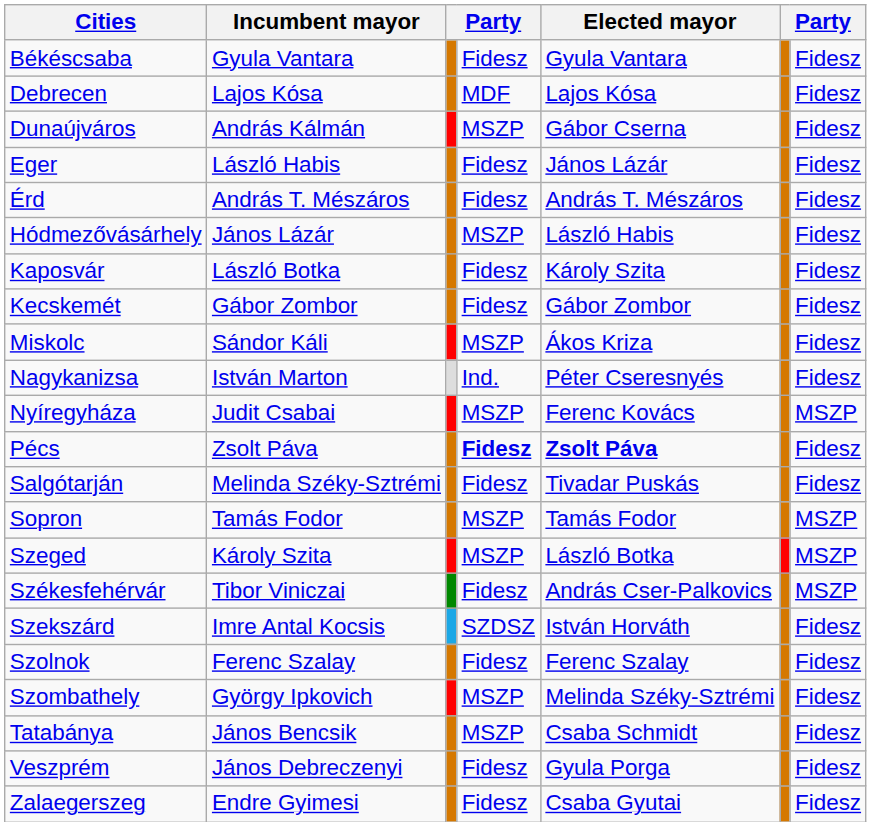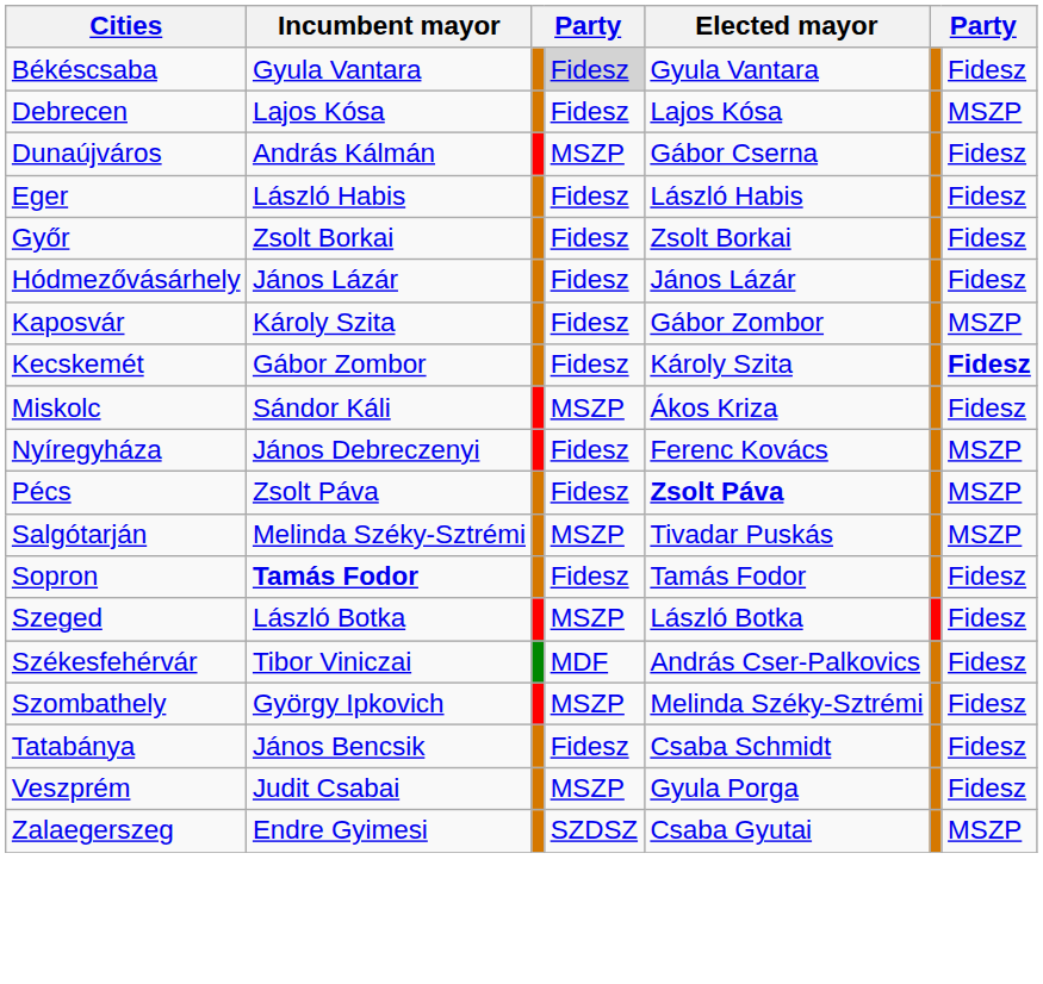Békéscsaba | column 4: no background -> lightgrey background
Debrecen | column 4: MDF -> Fidesz
Debrecen | column 7: Fidesz -> MSZP
Eger | Elected mayor: János Lázár -> László Habis
- row: Érd | András T. Mészáros | Fidesz | András T. Mészáros | Fidesz
+ row: Győr | Zsolt Borkai | Fidesz | Zsolt Borkai | Fidesz
Hódmezővásárhely | column 4: MSZP -> Fidesz
Hódmezővásárhely | Elected mayor: László Habis -> János Lázár
Kaposvár | Incumbent mayor: László Botka -> Károly Szita
Kaposvár | Elected mayor: Károly Szita -> Gábor Zombor
Kaposvár | column 7: Fidesz -> MSZP
Kecskemét | Elected mayor: Gábor Zombor -> Károly Szita
Kecskemét | column 7: normal -> bold
- row: Nagykanizsa | István Marton | Ind. | Péter Cseresnyés | Fidesz
Nyíregyháza | Incumbent mayor: Judit Csabai -> János Debreczenyi
Nyíregyháza | column 4: MSZP -> Fidesz
Pécs | column 4: bold -> normal
Pécs | column 7: Fidesz -> MSZP
Salgótarján | column 4: Fidesz -> MSZP
Salgótarján | column 7: Fidesz -> MSZP
Sopron | Incumbent mayor: normal -> bold
Sopron | column 4: MSZP -> Fidesz
Sopron | column 7: MSZP -> Fidesz
Szeged | Incumbent mayor: Károly Szita -> László Botka
Szeged | column 7: MSZP -> Fidesz
Székesfehérvár | column 4: Fidesz -> MDF
Székesfehérvár | column 7: MSZP -> Fidesz
- row: Szekszárd | Imre Antal Kocsis | SZDSZ | István Horváth | Fidesz
- row: Szolnok | Ferenc Szalay | Fidesz | Ferenc Szalay | Fidesz
Tatabánya | column 4: MSZP -> Fidesz
Veszprém | Incumbent mayor: János Debreczenyi -> Judit Csabai
Veszprém | column 4: Fidesz -> MSZP
Zalaegerszeg | column 4: Fidesz -> SZDSZ
Zalaegerszeg | column 7: Fidesz -> MSZP
